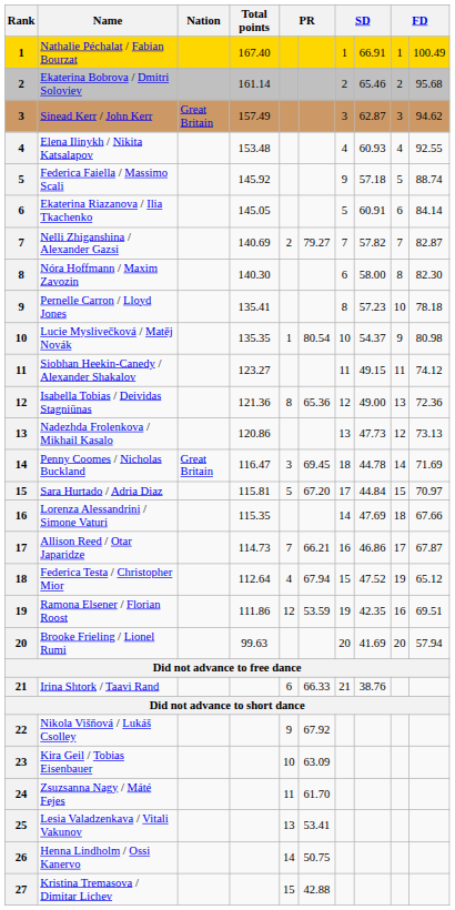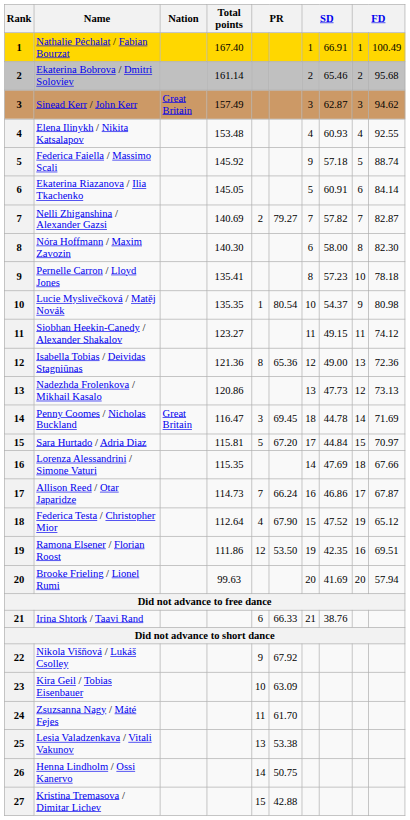Allison Reed / Otar Japaridze | column 6: 66.21 -> 66.24
Federica Testa / Christopher Mior | column 6: 67.94 -> 67.90
Ramona Elsener / Florian Roost | column 6: 53.59 -> 53.50
Lesia Valadzenkava / Vitali Vakunov | column 6: 53.41 -> 53.38
